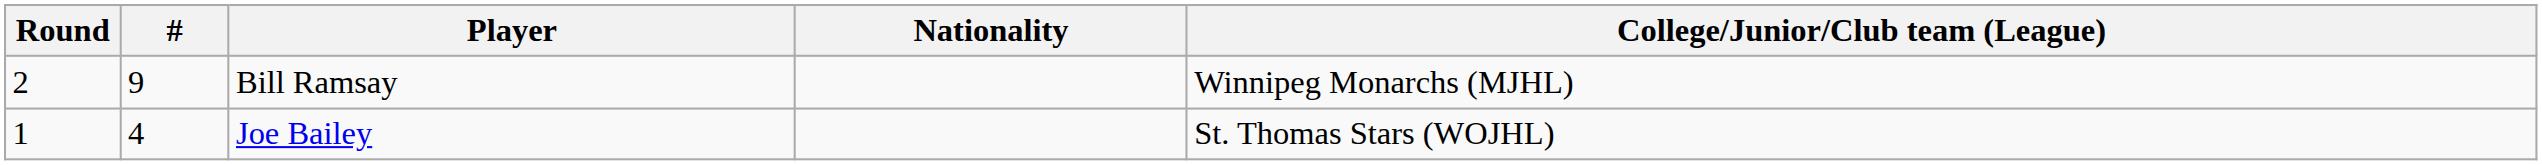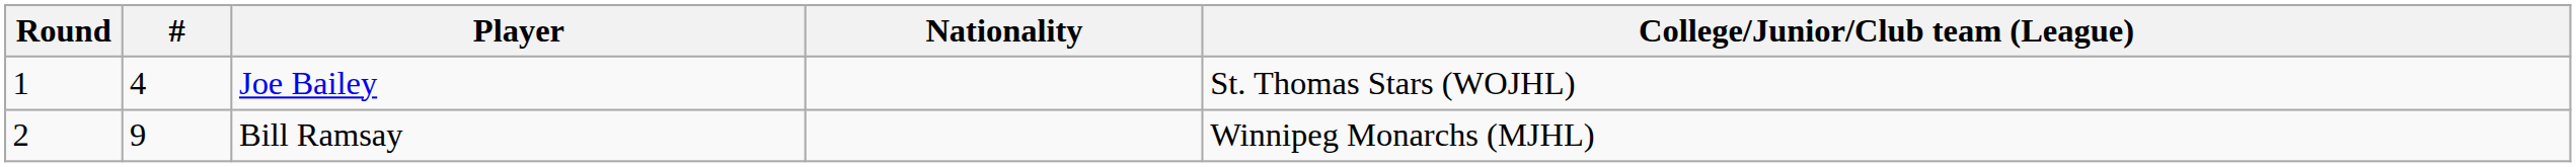rows swapped: Joe Bailey <-> Bill Ramsay
